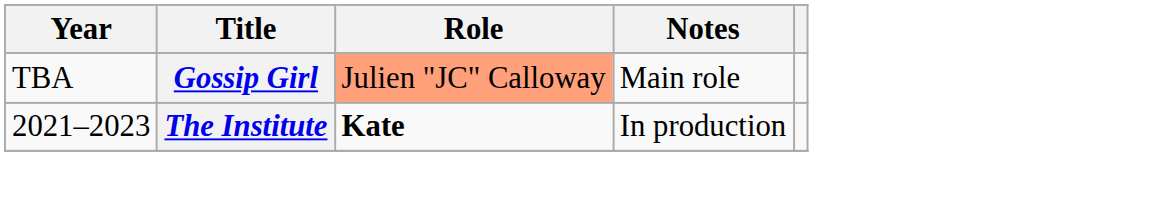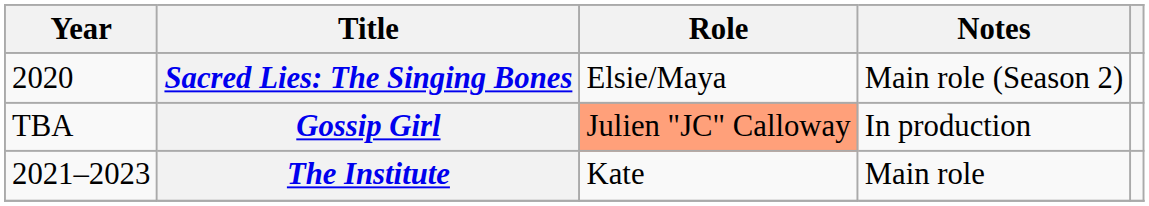+ row: 2020 | Sacred Lies: The Singing Bones | Elsie/Maya | Main role (Season 2)
Gossip Girl | Notes: Main role -> In production
The Institute | Role: bold -> normal
The Institute | Notes: In production -> Main role
